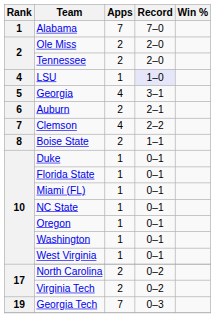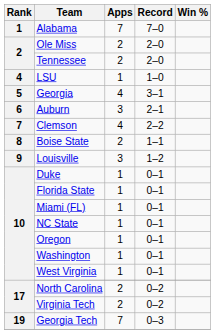LSU | Record: lavender background -> no background
Auburn | Apps: 2 -> 3
+ row: 9 | Louisville | 3 | 1–2
